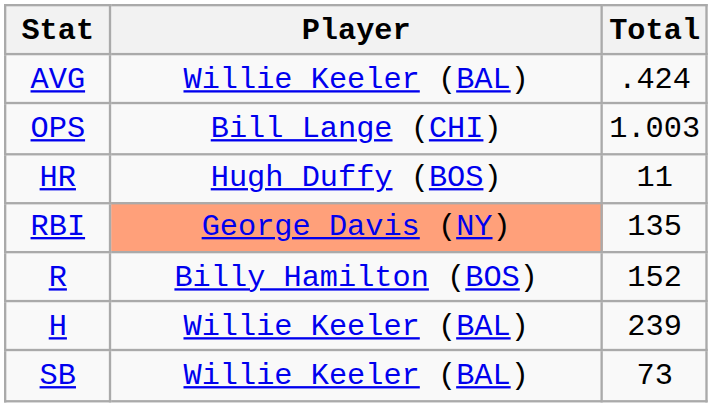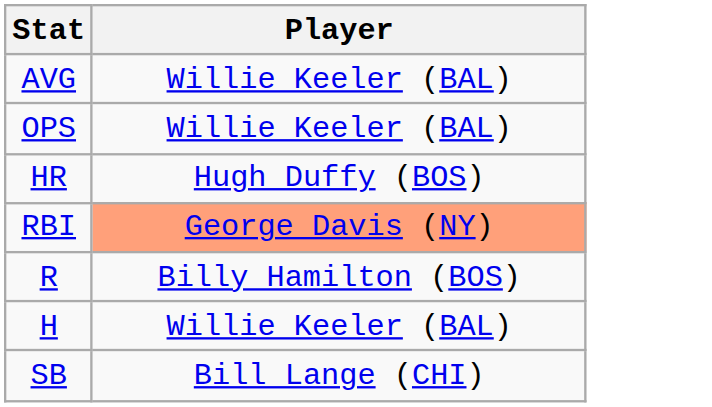- column: Total | .424 | 1.003 | 11 | 135 | 152 | 239 | 73
OPS | Player: Bill Lange (CHI) -> Willie Keeler (BAL)
SB | Player: Willie Keeler (BAL) -> Bill Lange (CHI)
